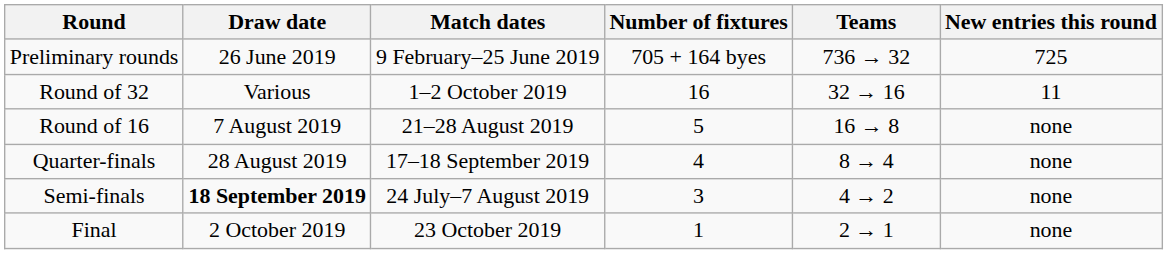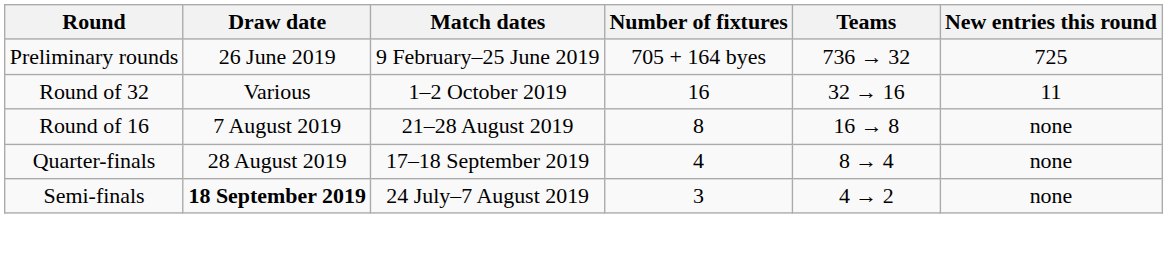Round of 16 | Number of fixtures: 5 -> 8
- row: Final | 2 October 2019 | 23 October 2019 | 1 | 2 → 1 | none
